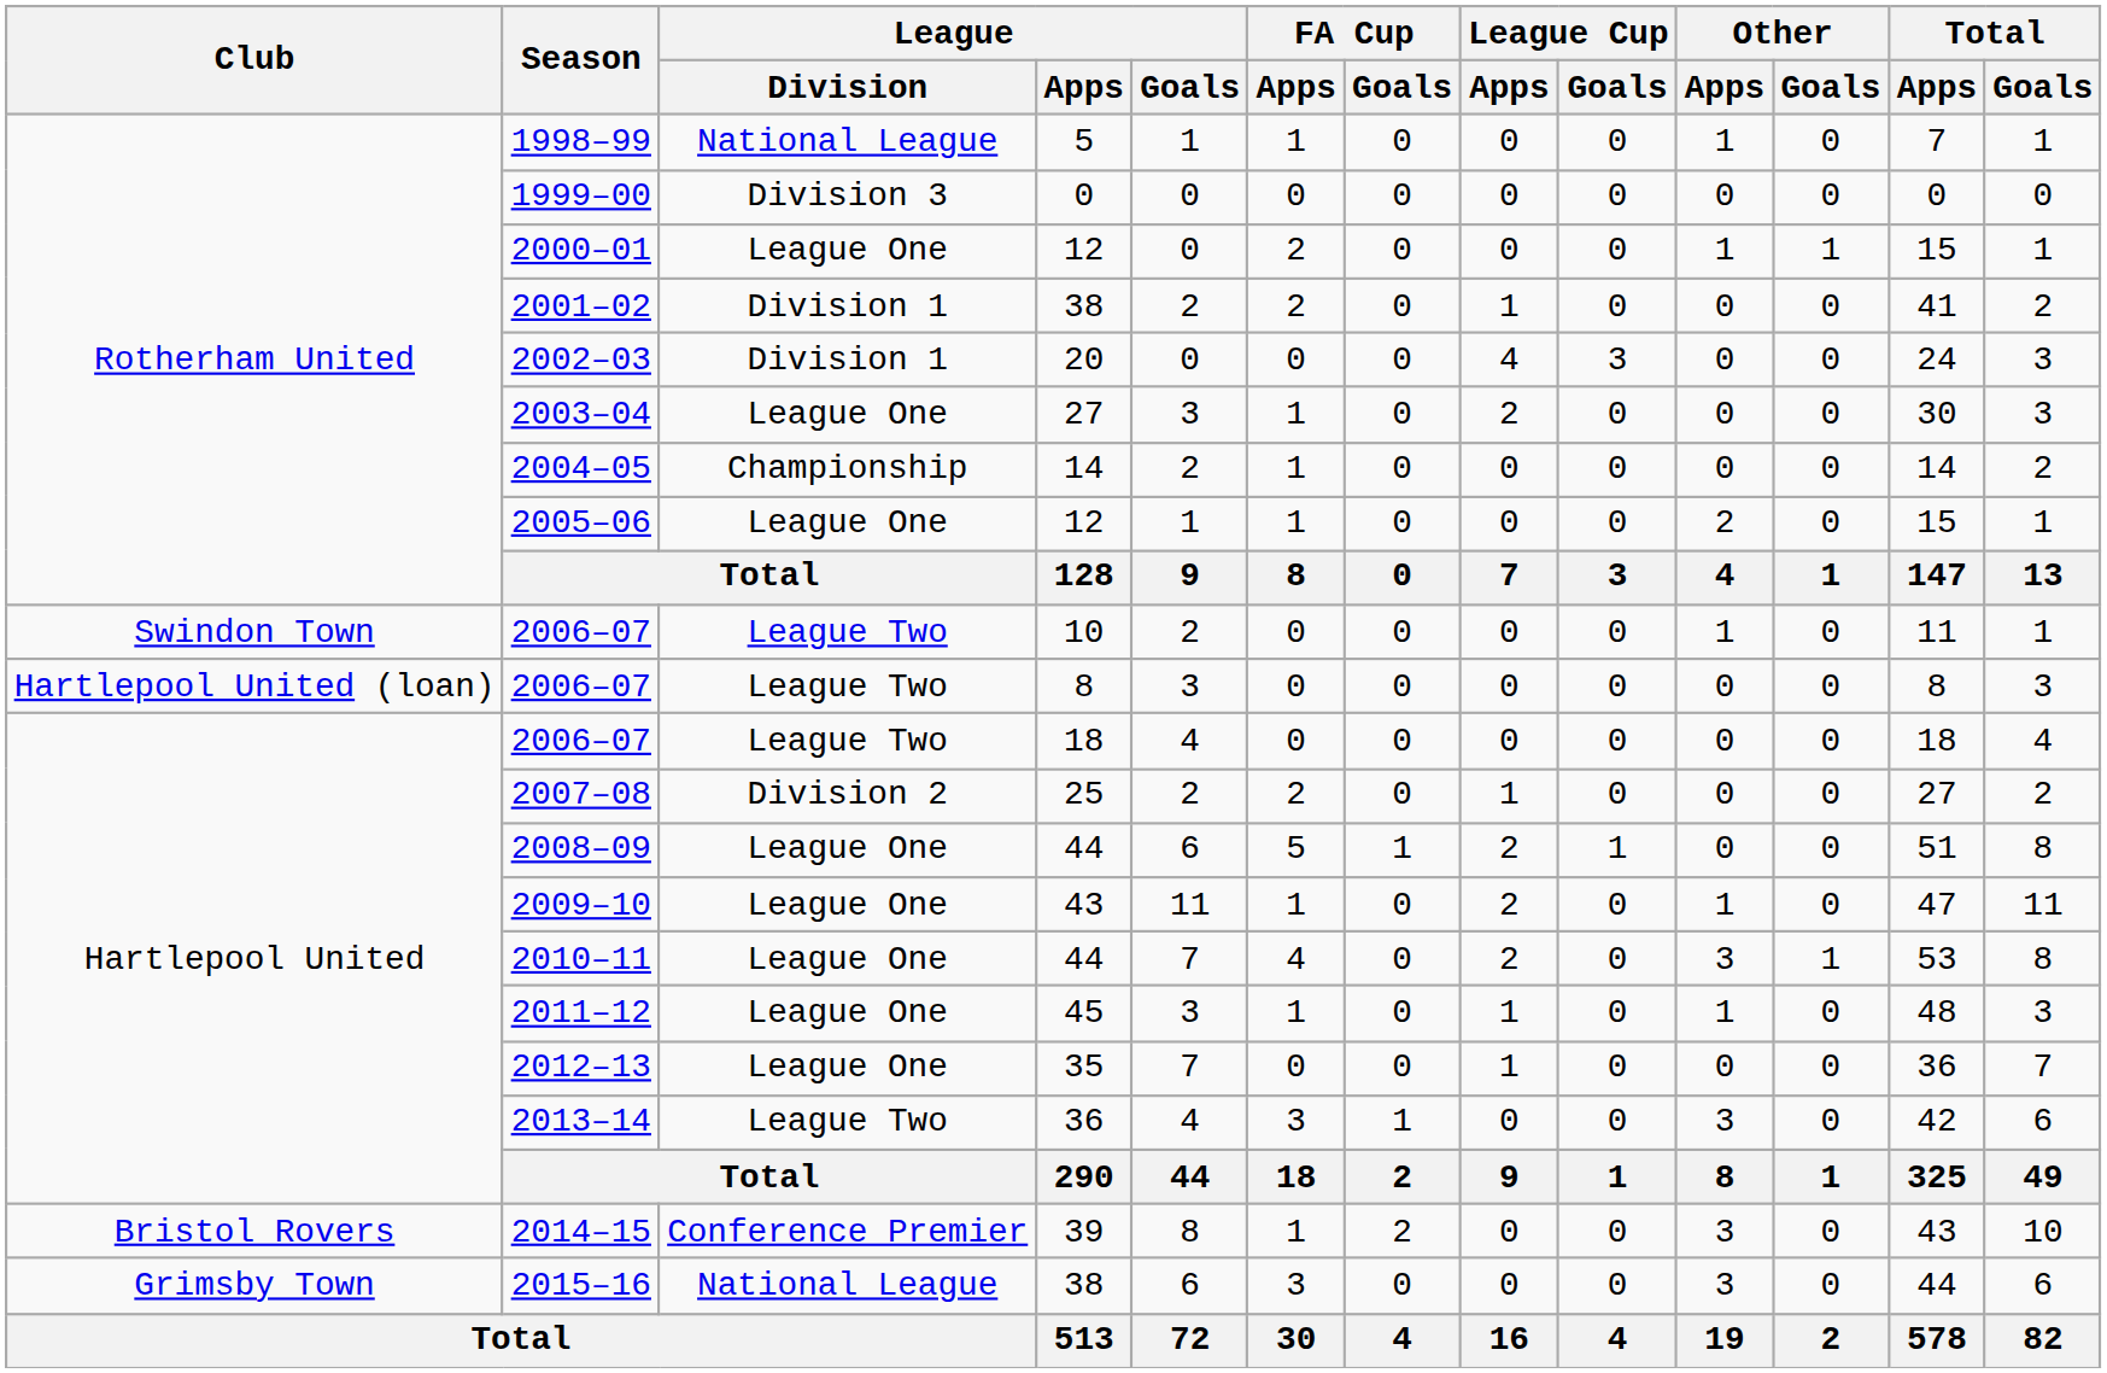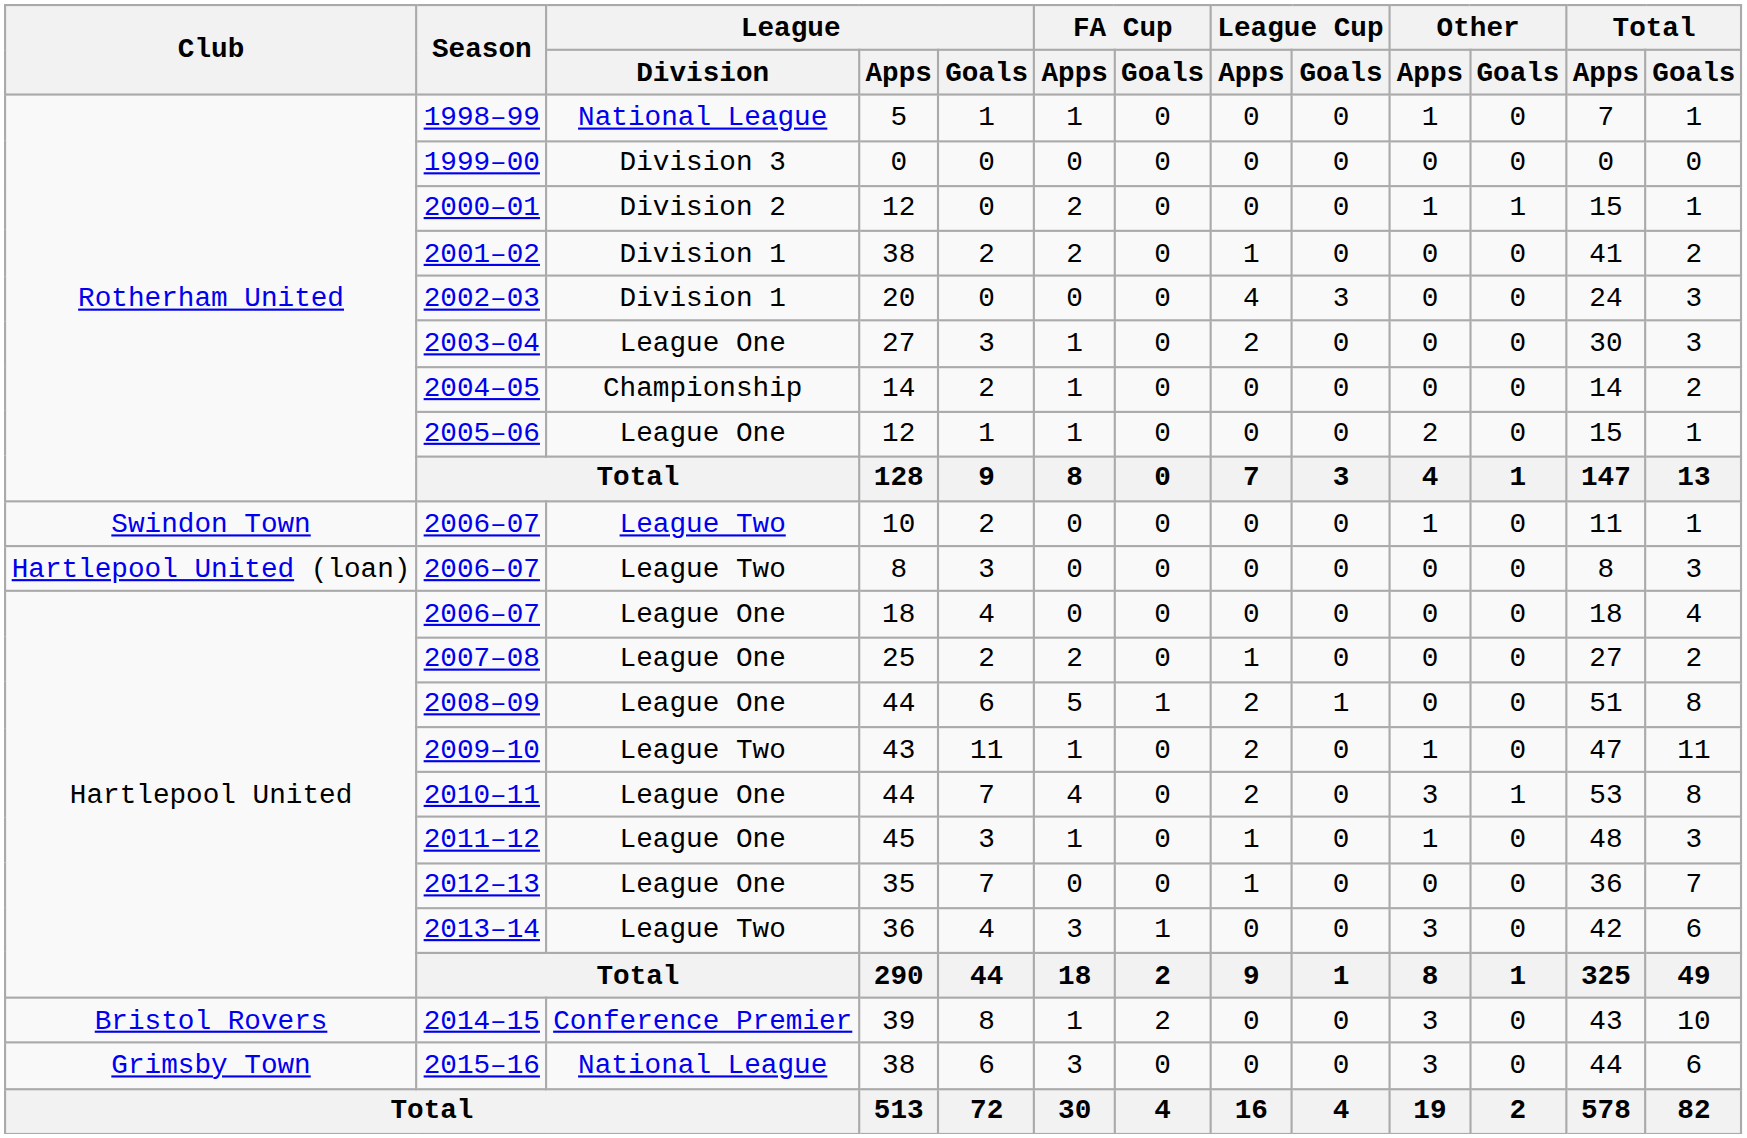2000–01 | League / Division: League One -> Division 2
2006–07 / 18 | League / Division: League Two -> League One
2007–08 | League / Division: Division 2 -> League One
2009–10 | League / Division: League One -> League Two
